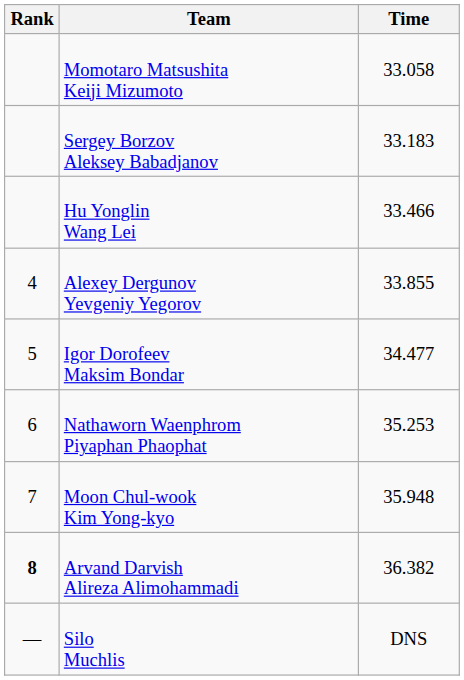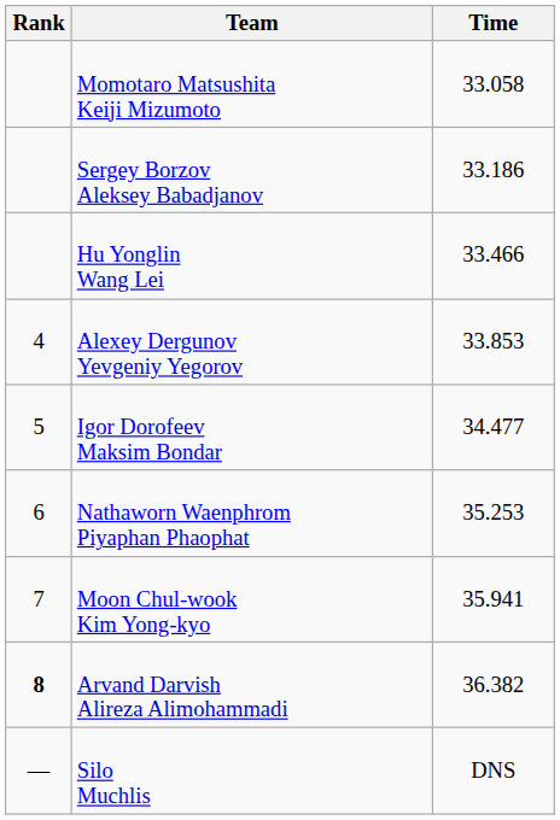Sergey Borzov Aleksey Babadjanov | Time: 33.183 -> 33.186
Alexey Dergunov Yevgeniy Yegorov | Time: 33.855 -> 33.853
Moon Chul-wook Kim Yong-kyo | Time: 35.948 -> 35.941
